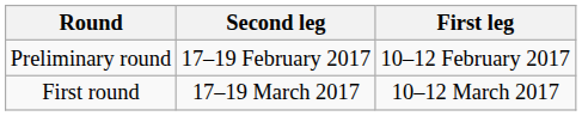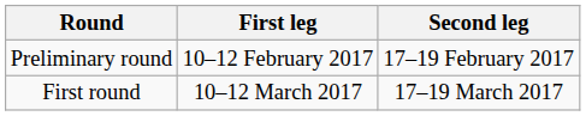columns swapped: First leg <-> Second leg
